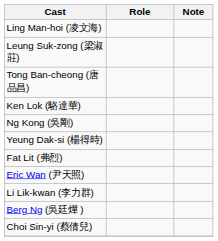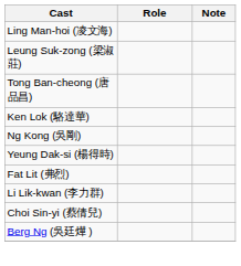- row: Eric Wan (尹天照)
rows swapped: Berg Ng (吳廷燁 ) <-> Choi Sin-yi (蔡倩兒)
